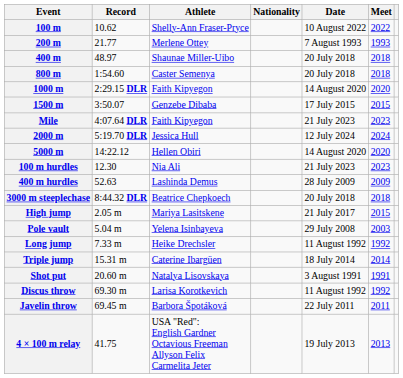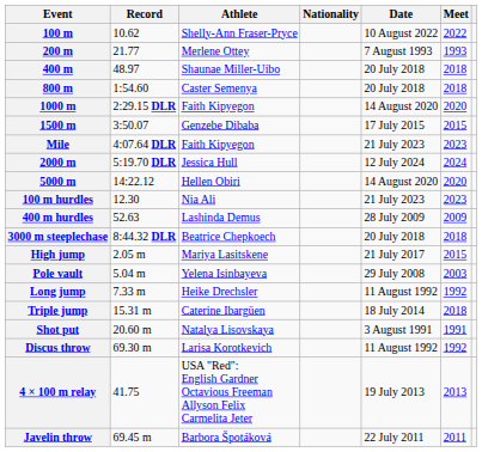Triple jump | Meet: 2014 -> 2018
rows swapped: Javelin throw <-> 4 × 100 m relay
